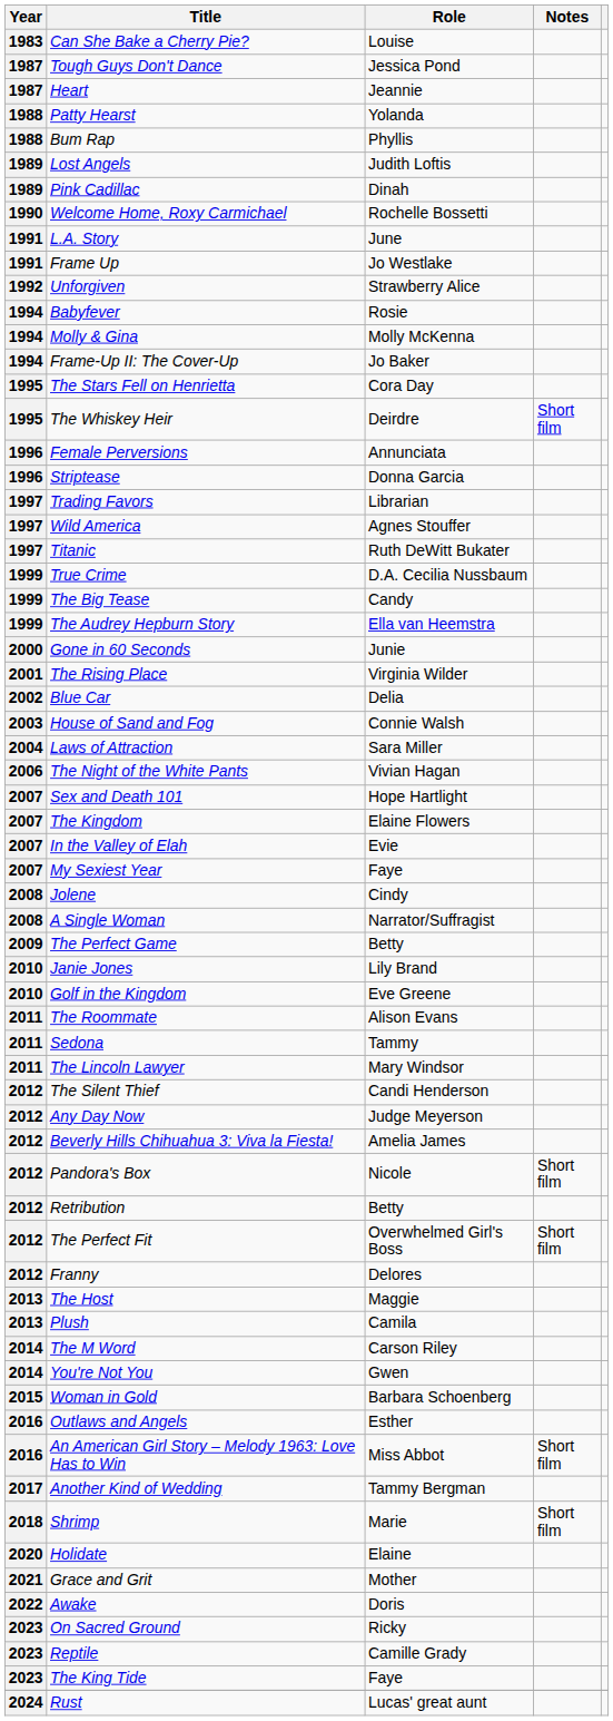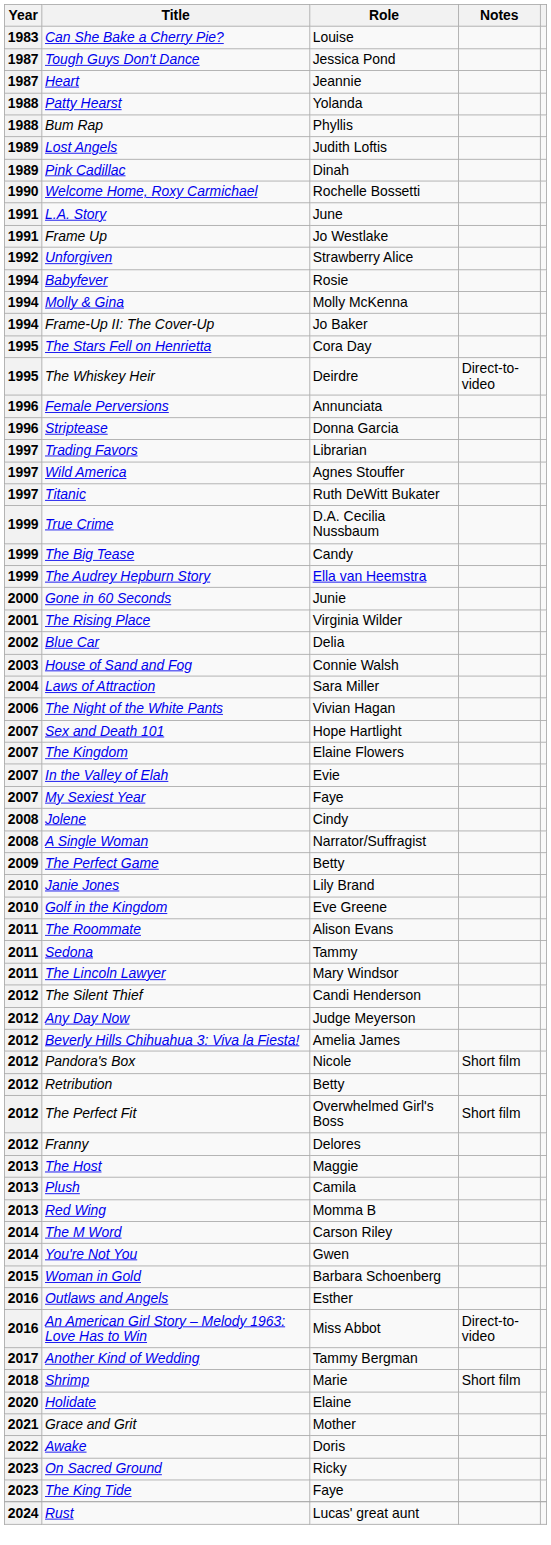The Whiskey Heir | Notes: Short film -> Direct-to-video
+ row: 2013 | Red Wing | Momma B
An American Girl Story – Melody 1963: Love Has to Win | Notes: Short film -> Direct-to-video
- row: 2023 | Reptile | Camille Grady
